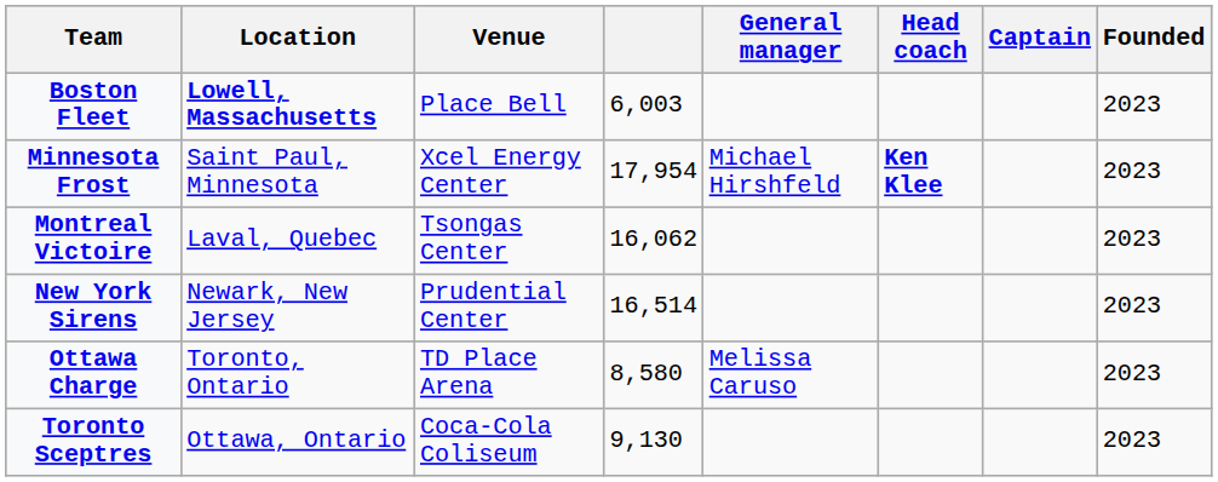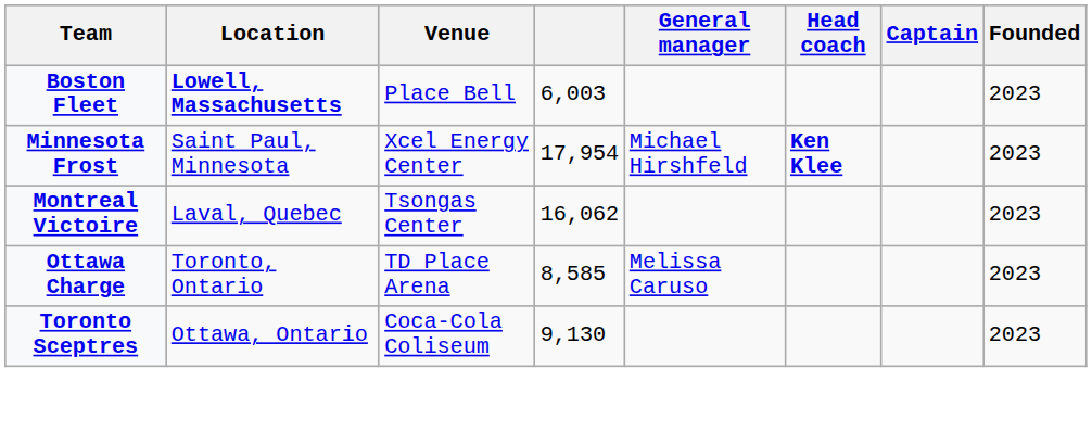- row: New York Sirens | Newark, New Jersey | Prudential Center | 16,514 | 2023
Ottawa Charge | column 4: 8,580 -> 8,585
